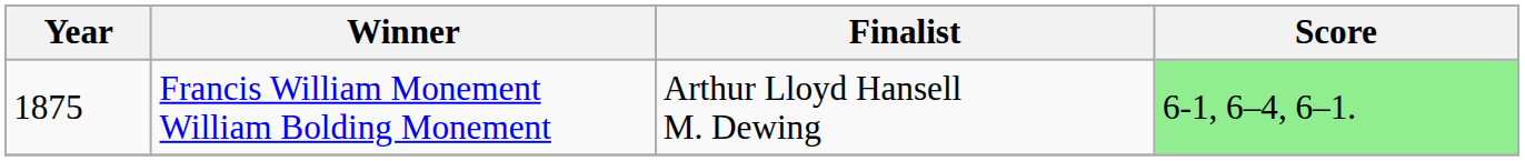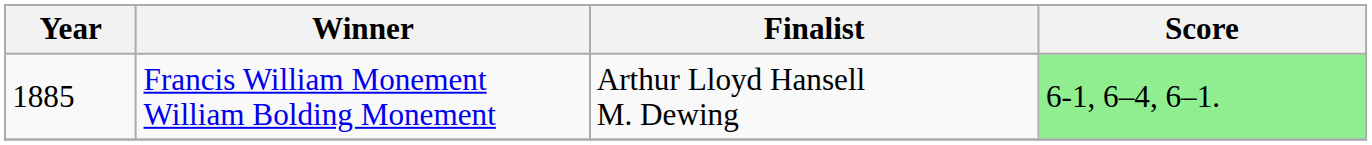Francis William Monement William Bolding Monement | Year: 1875 -> 1885
